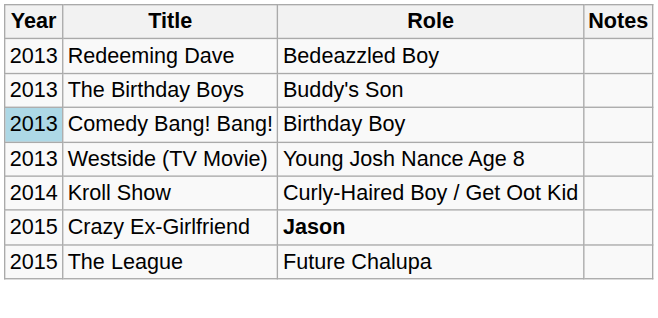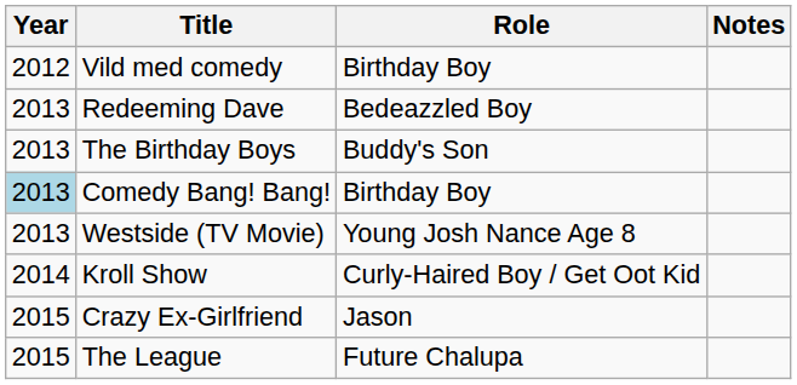+ row: 2012 | Vild med comedy | Birthday Boy
Crazy Ex-Girlfriend | Role: bold -> normal
